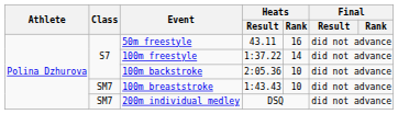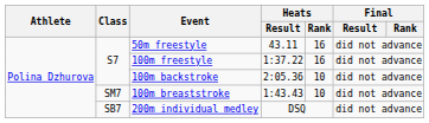100m freestyle | Heats / Rank: 14 -> 16
200m individual medley | Class: SM7 -> SB7
